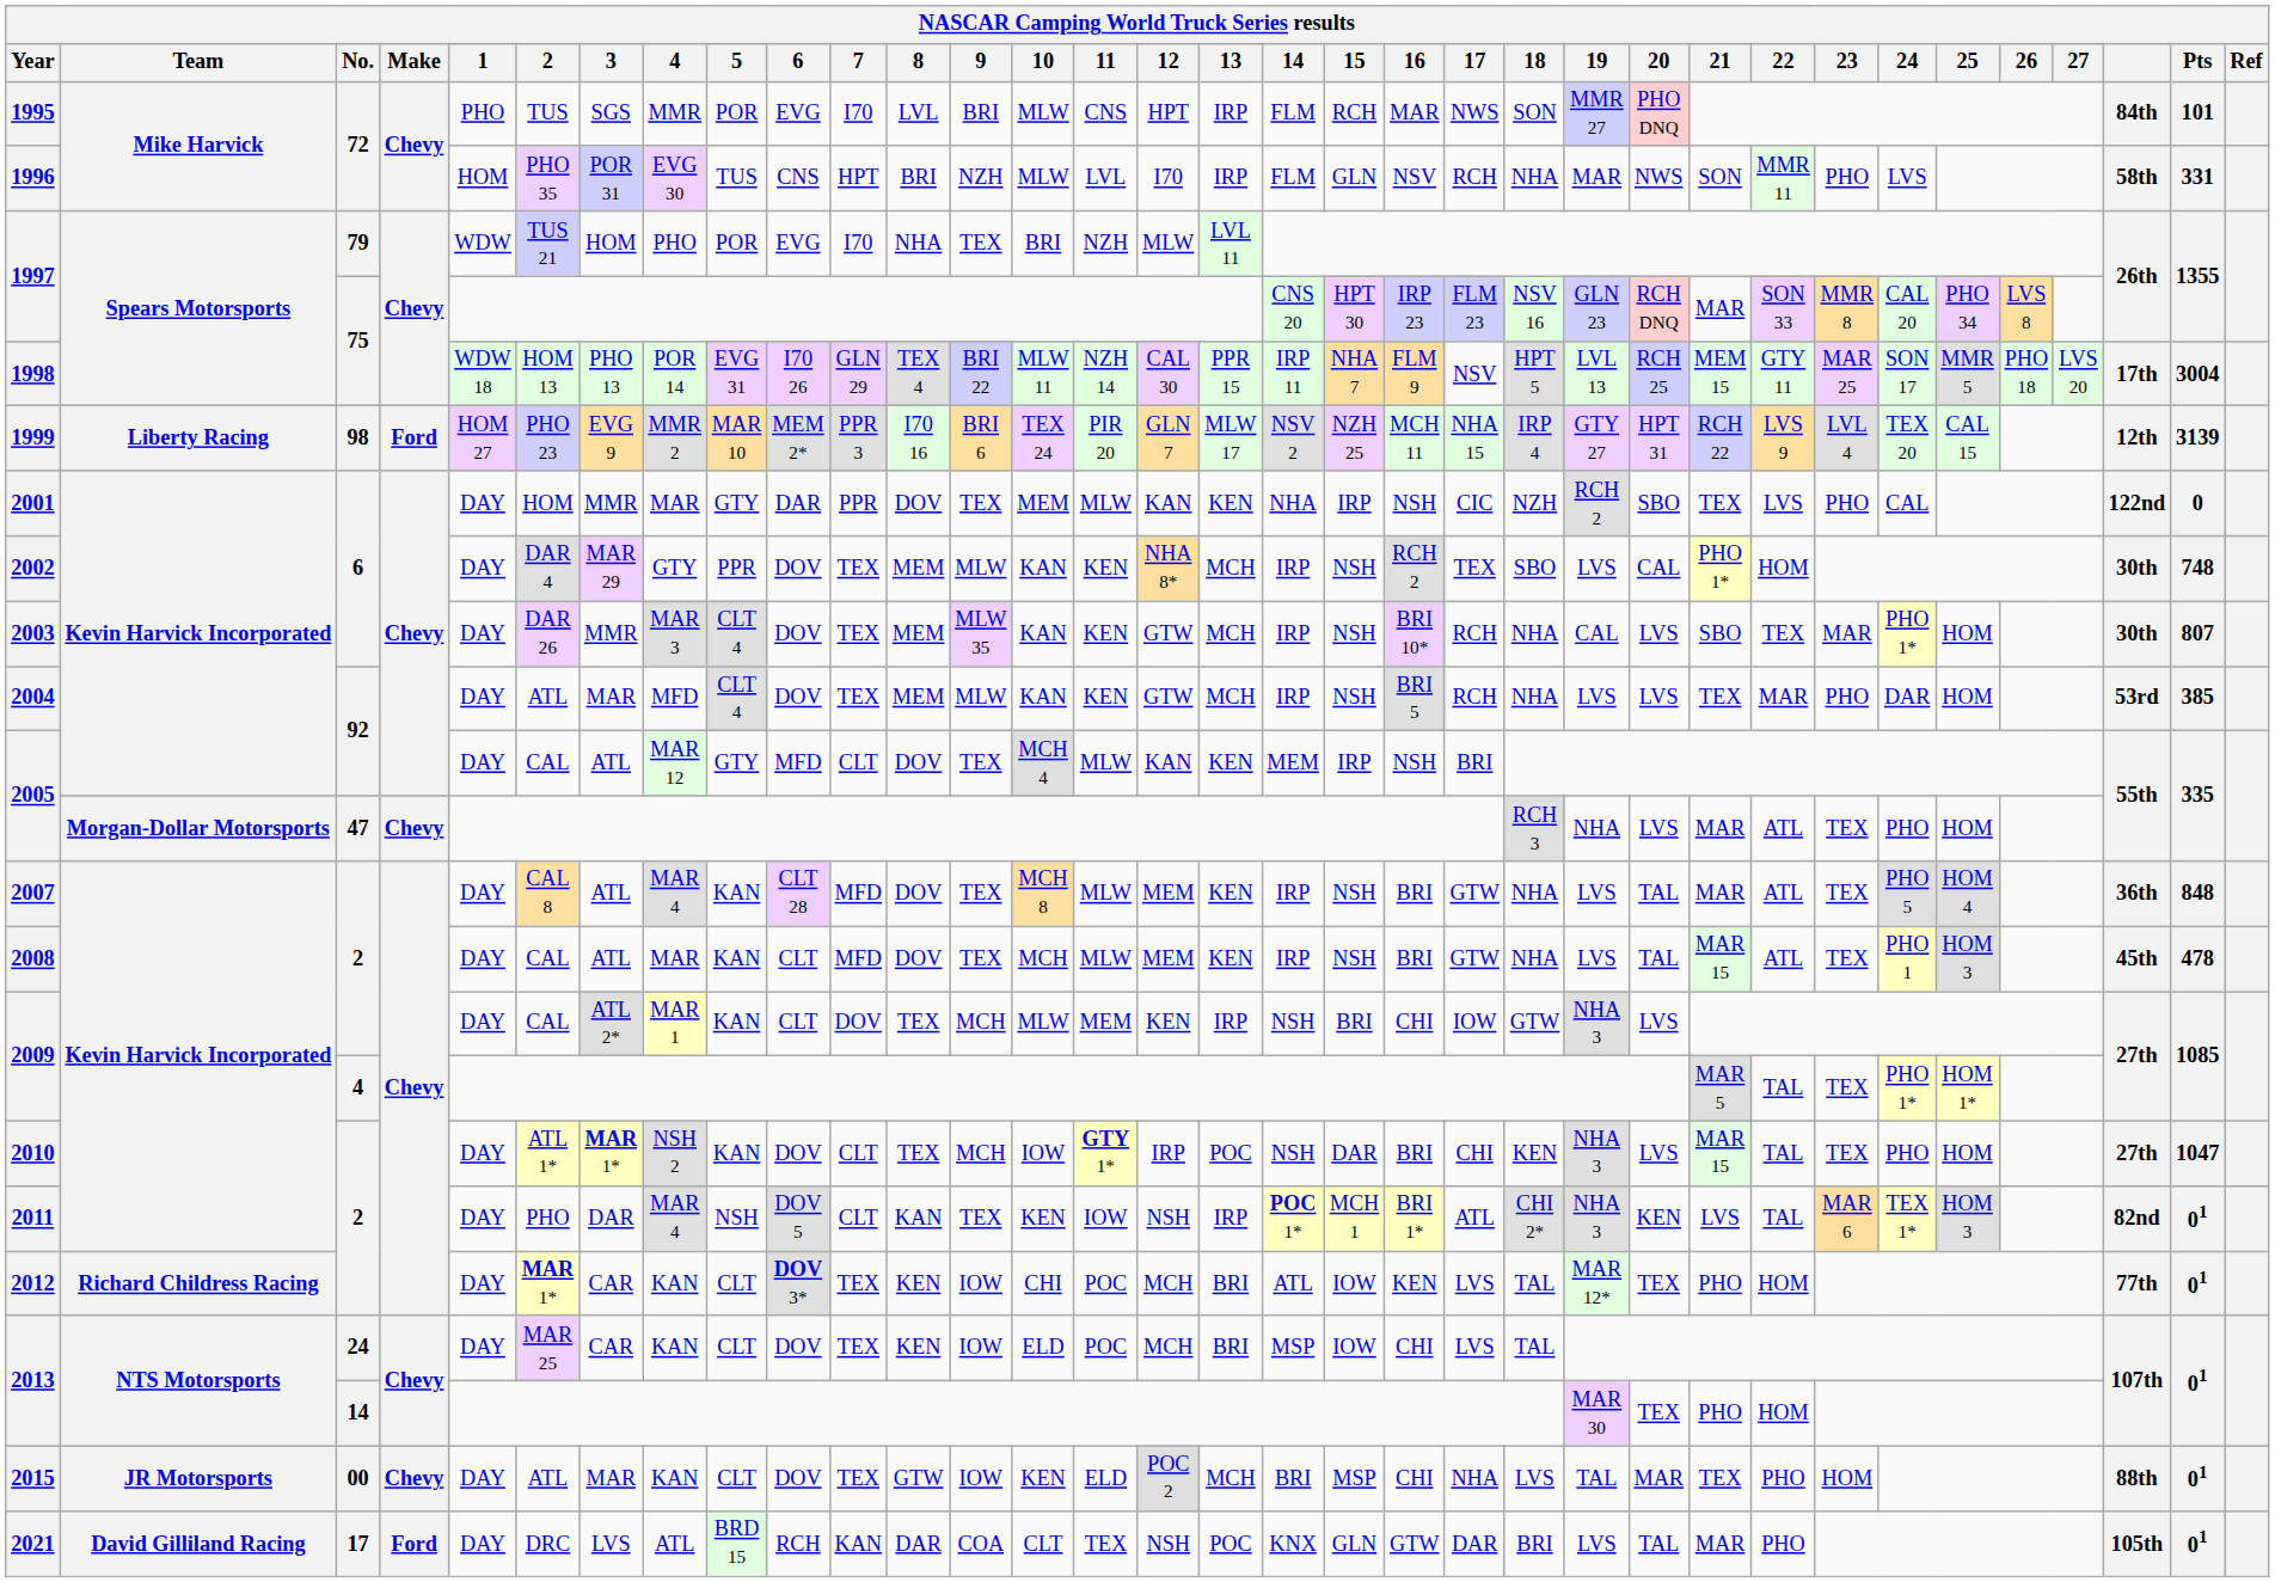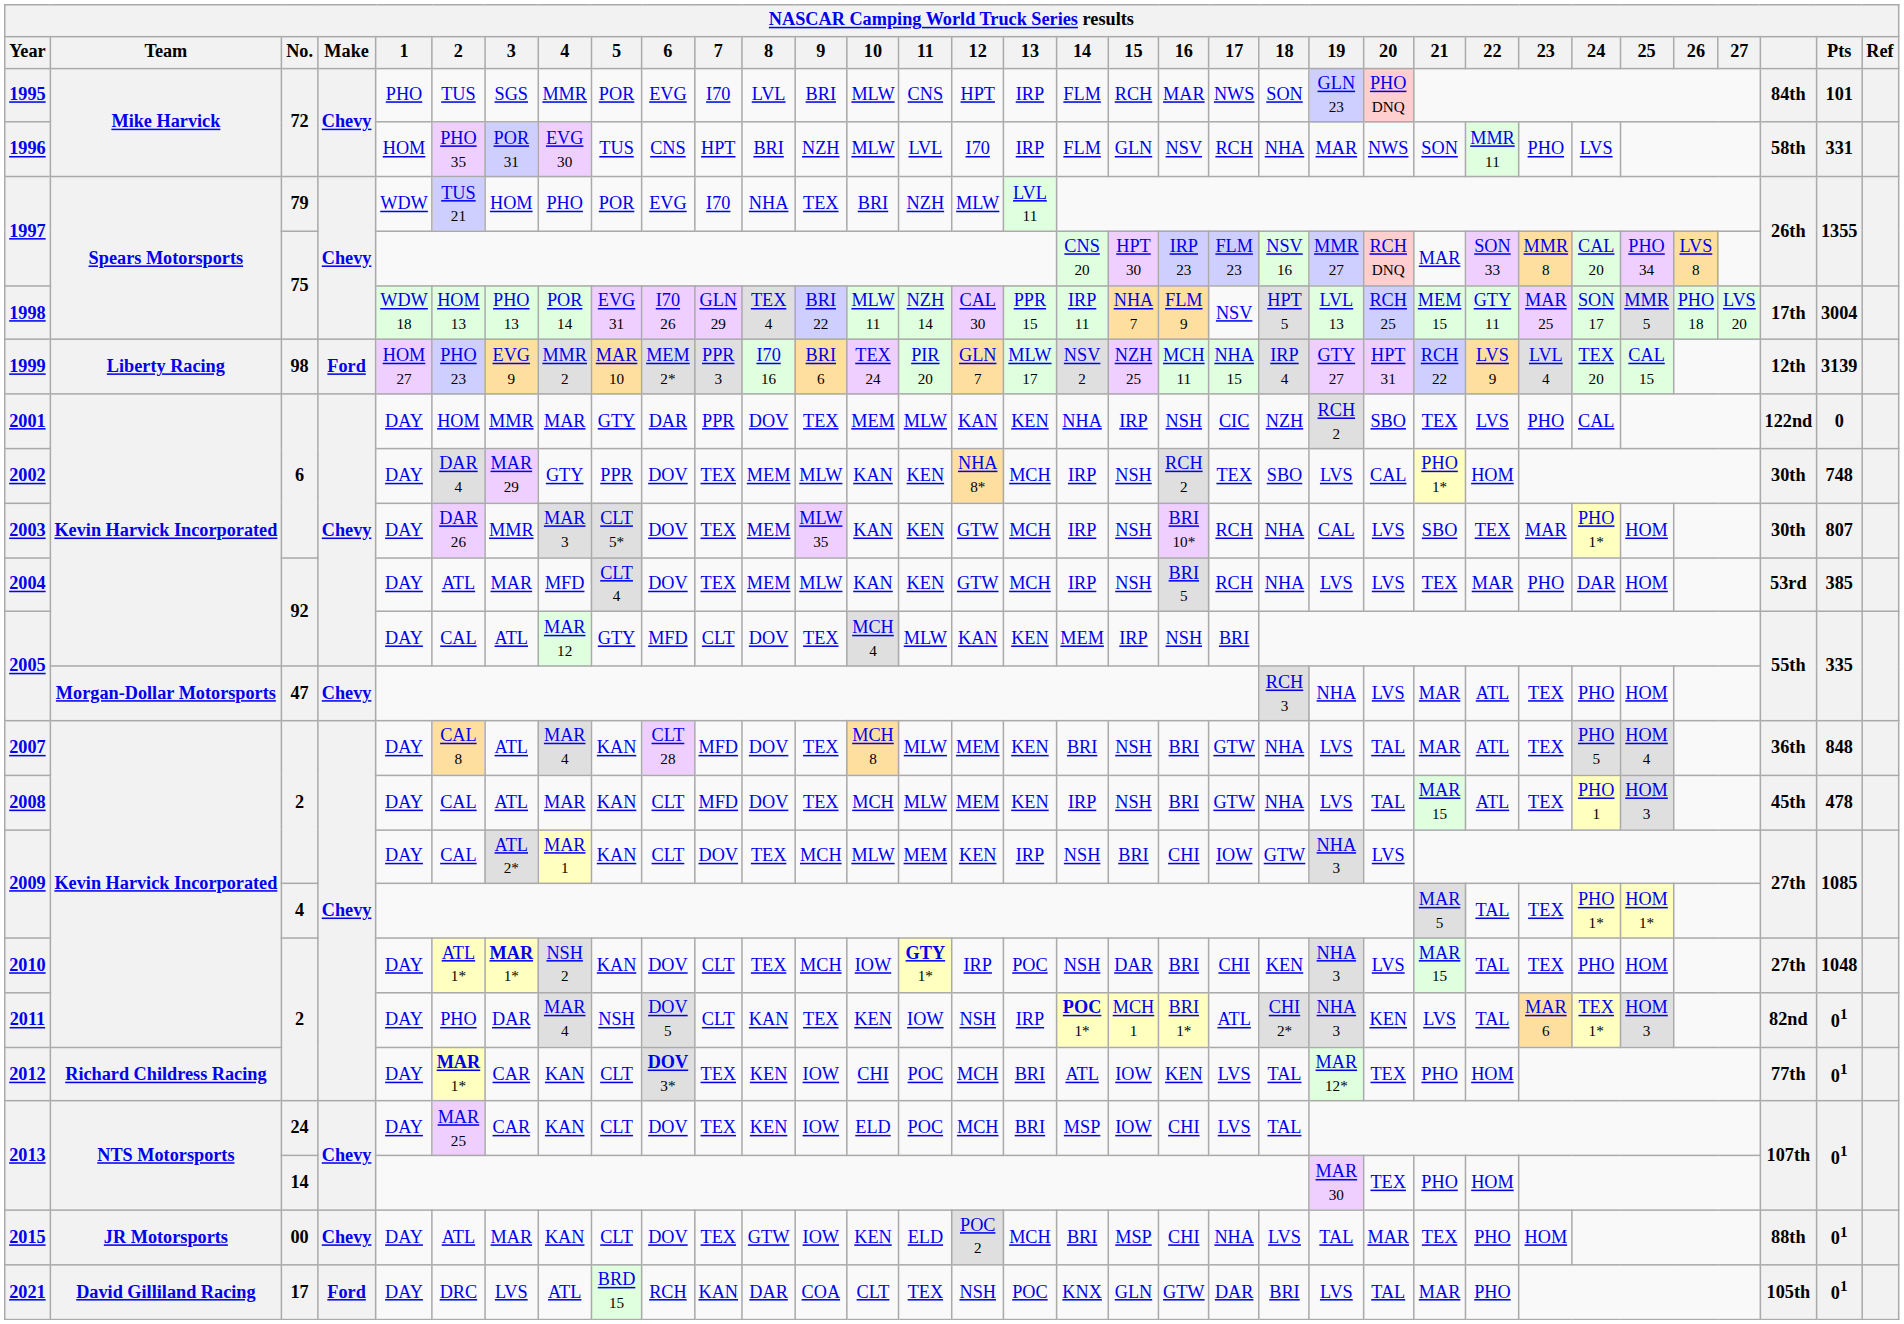1995 | 19: MMR 27 -> GLN 23
1997 / 75 | 19: GLN 23 -> MMR 27
2003 | 5: CLT 4 -> CLT 5*
2007 | 14: IRP -> BRI
2010 | Pts: 1047 -> 1048
